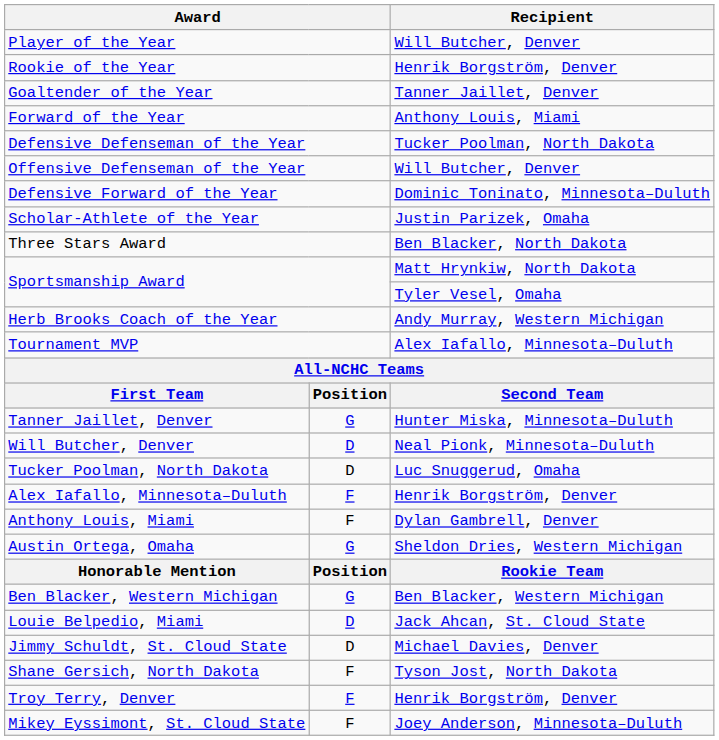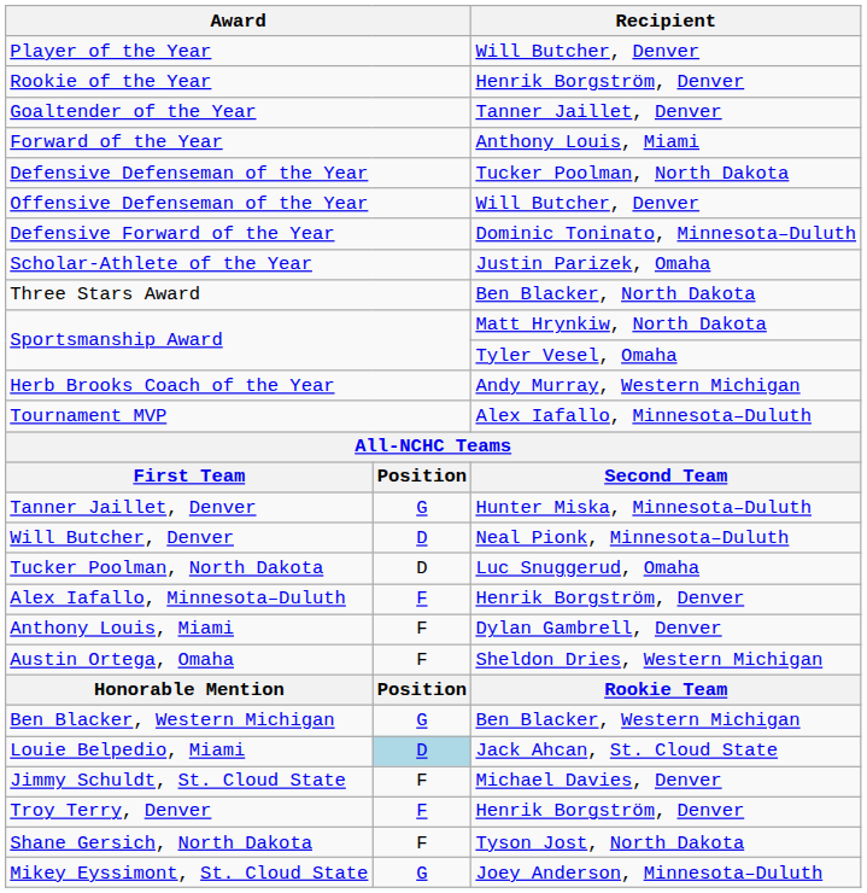Austin Ortega, Omaha | column 2: G -> F
Louie Belpedio, Miami | column 2: no background -> lightblue background
Jimmy Schuldt, St. Cloud State | column 2: D -> F
rows swapped: Troy Terry, Denver <-> Shane Gersich, North Dakota
Mikey Eyssimont, St. Cloud State | column 2: F -> G
